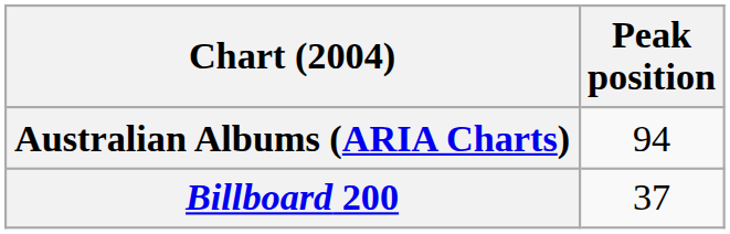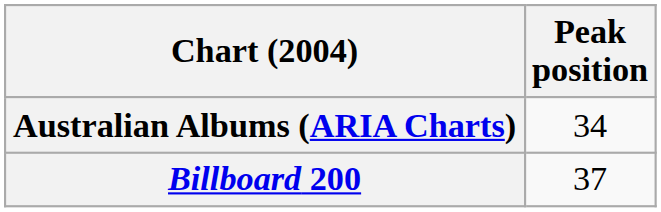Australian Albums (ARIA Charts) | Peak position: 94 -> 34
